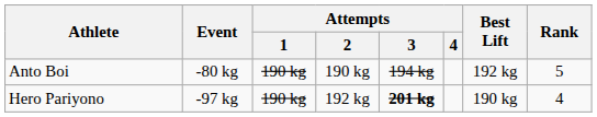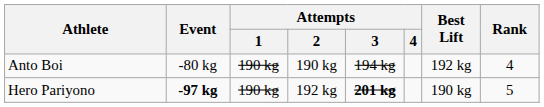Anto Boi | Rank: 5 -> 4
Hero Pariyono | Event: normal -> bold
Hero Pariyono | Rank: 4 -> 5
